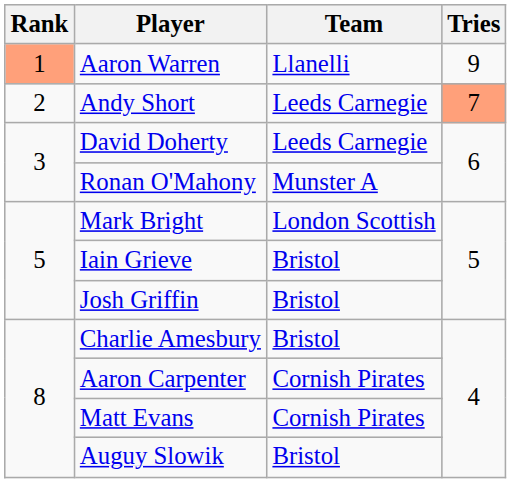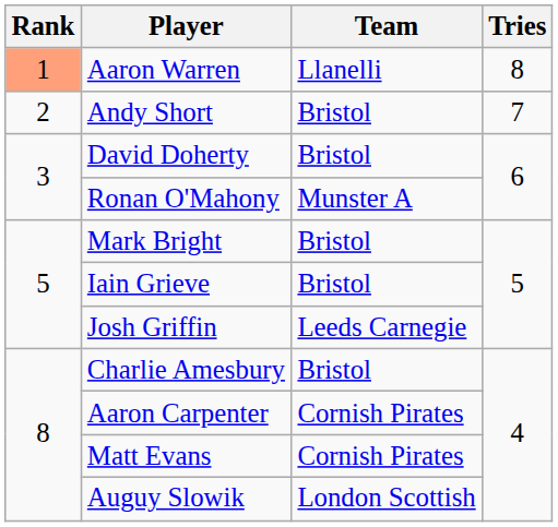Aaron Warren | Tries: 9 -> 8
Andy Short | Team: Leeds Carnegie -> Bristol
Andy Short | Tries: lightsalmon background -> no background
David Doherty | Team: Leeds Carnegie -> Bristol
Mark Bright | Team: London Scottish -> Bristol
Josh Griffin | Team: Bristol -> Leeds Carnegie
Auguy Slowik | Team: Bristol -> London Scottish
